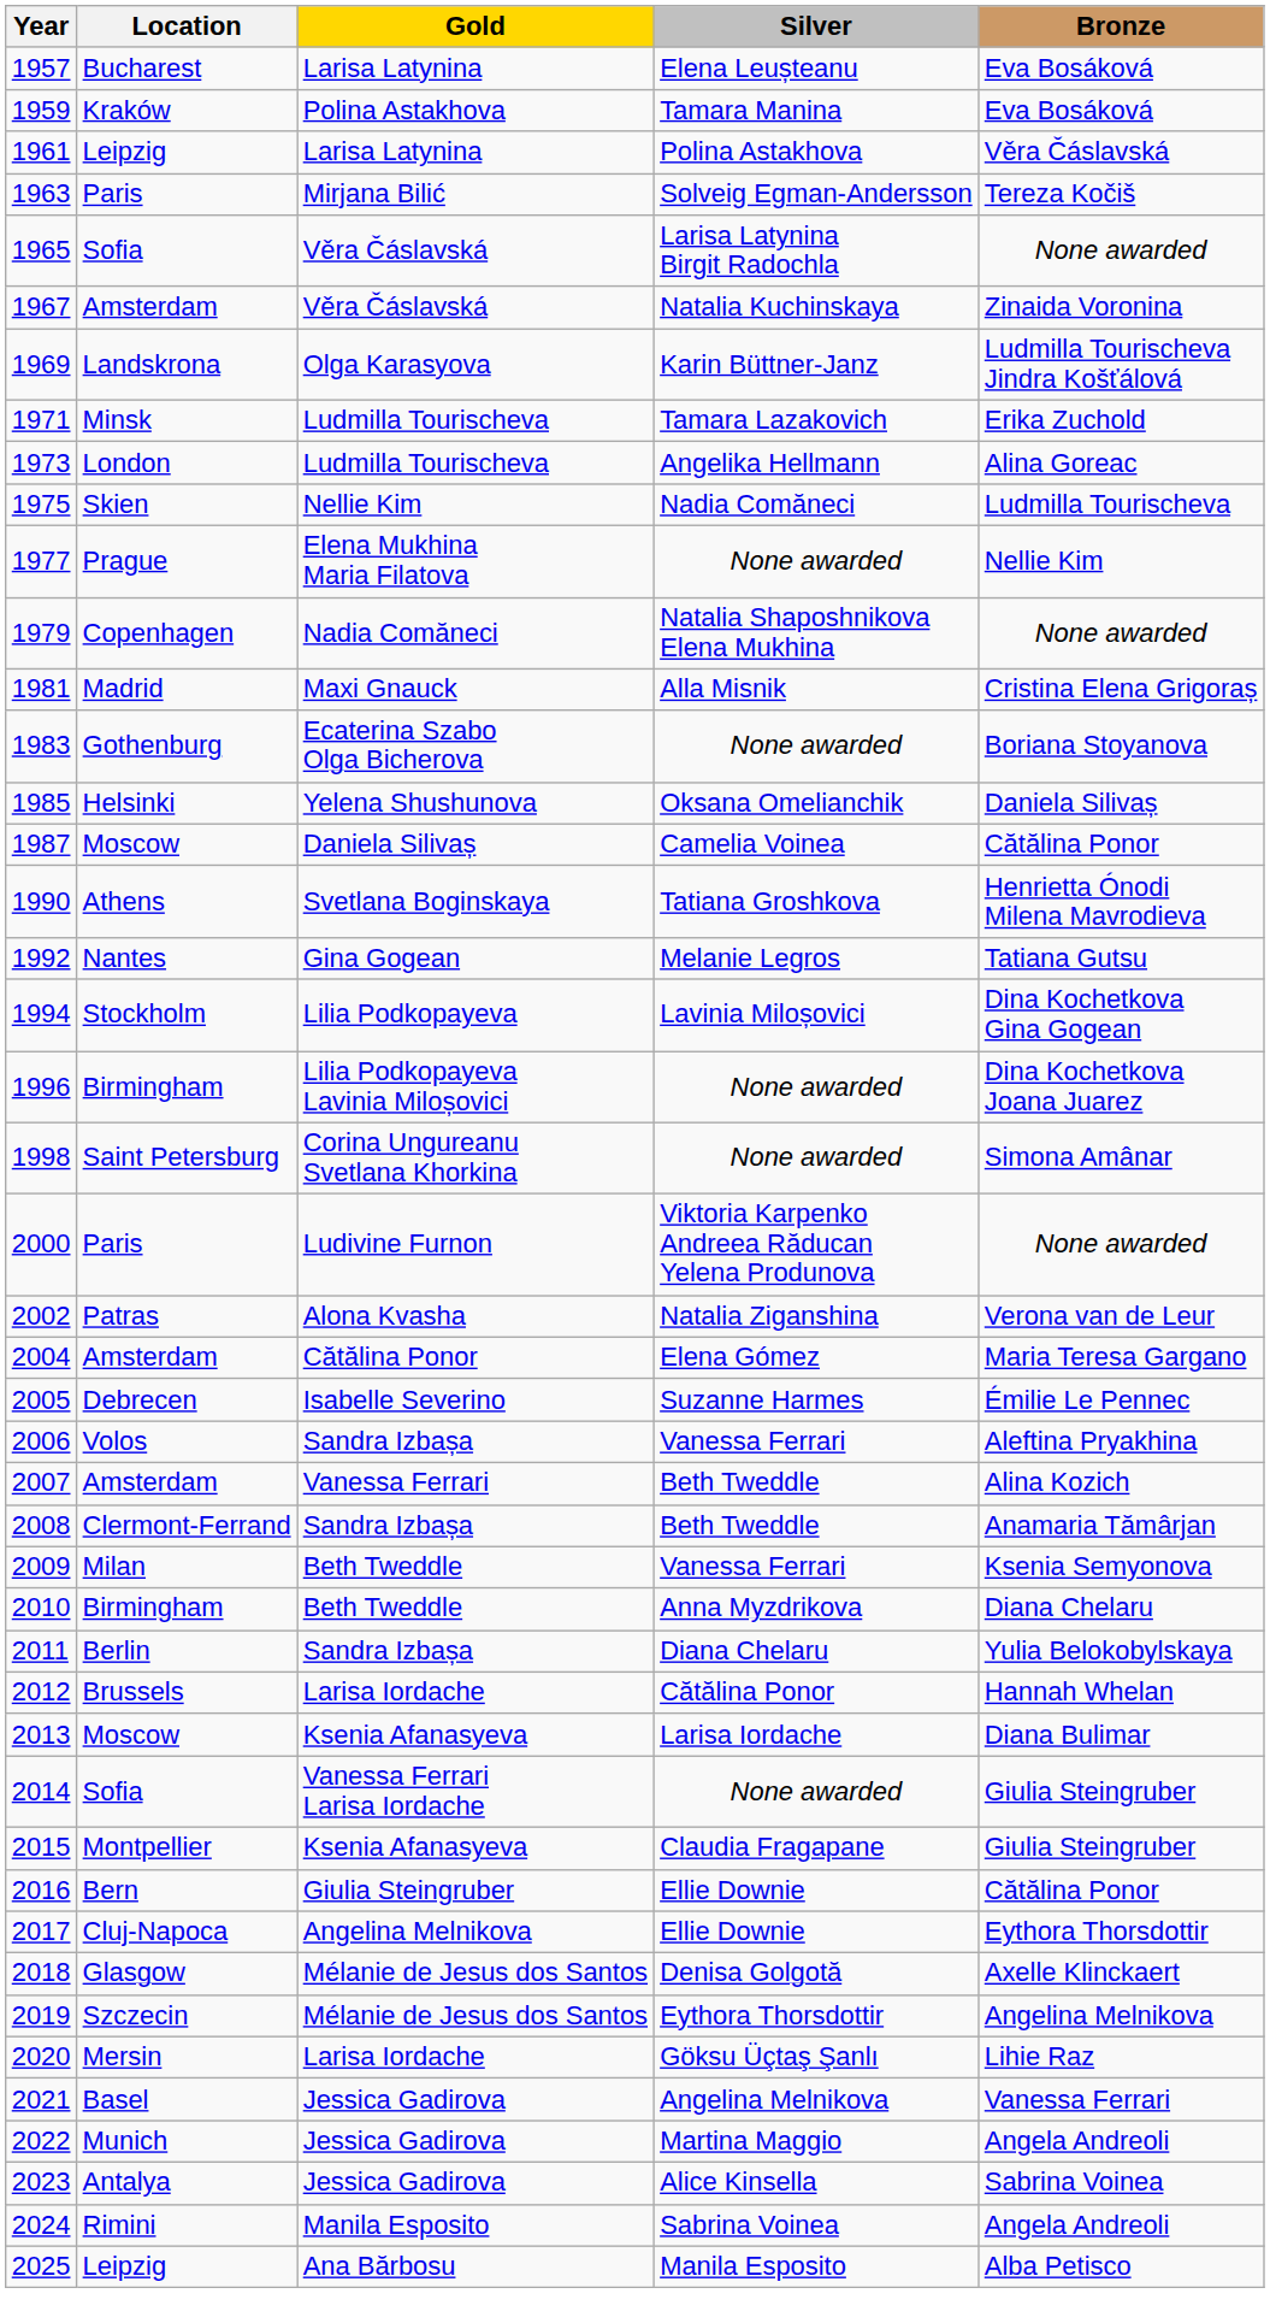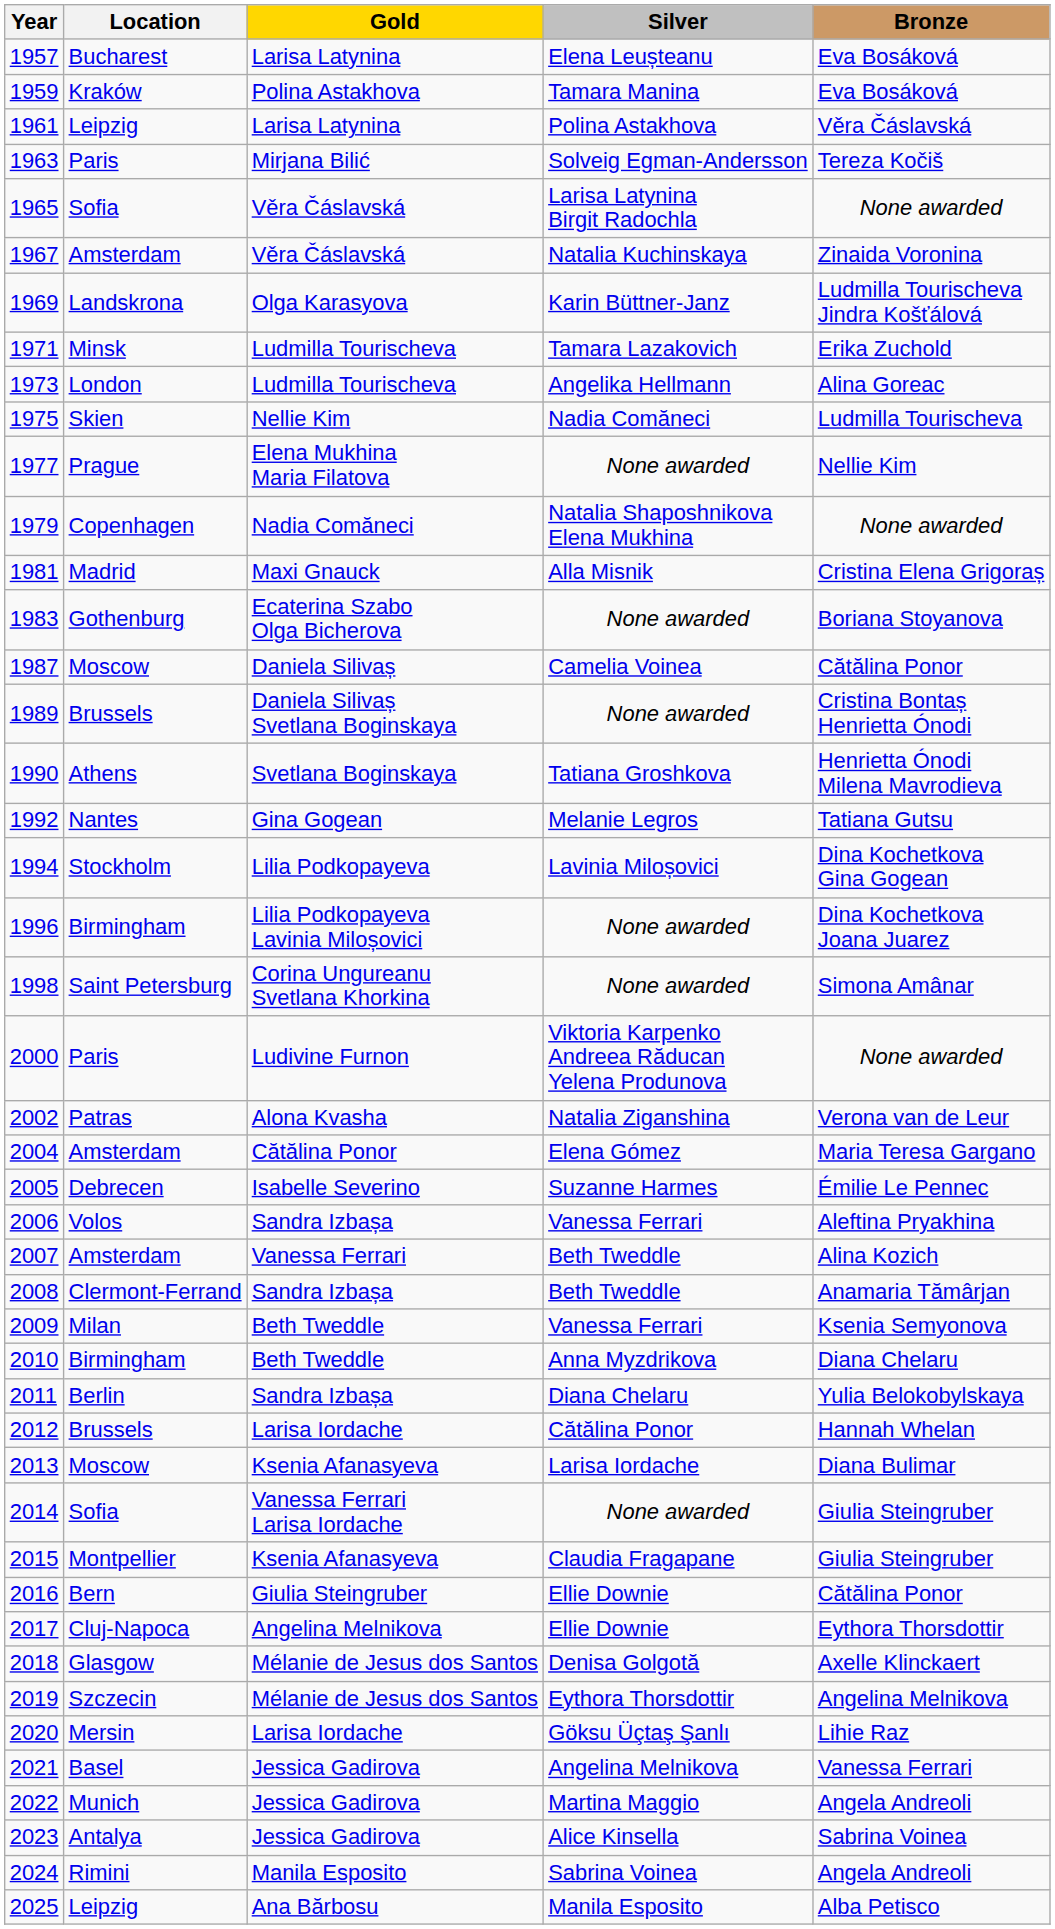- row: 1985 | Helsinki | Yelena Shushunova | Oksana Omelianchik | Daniela Silivaș
+ row: 1989 | Brussels | Daniela Silivaș Svetlana Boginskaya | None awarded | Cristina Bontaș Henrietta Ónodi
